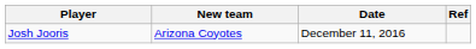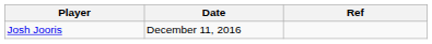- column: New team | Arizona Coyotes
